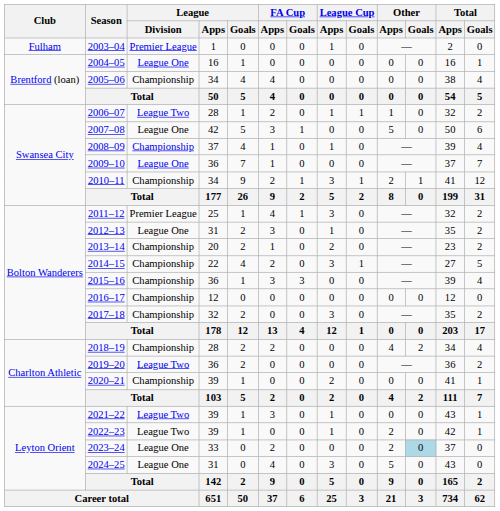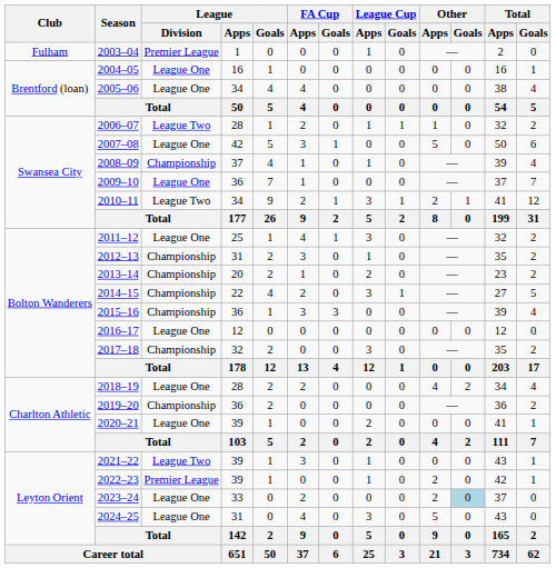2005–06 | League / Division: Championship -> League One
2010–11 | League / Division: Championship -> League Two
2011–12 | League / Division: Premier League -> League One
2012–13 | League / Division: League One -> Championship
2016–17 | League / Division: Championship -> League One
2018–19 | League / Division: Championship -> League One
2019–20 | League / Division: League Two -> Championship
2020–21 | League / Division: Championship -> League One
2022–23 | League / Division: League Two -> Premier League
